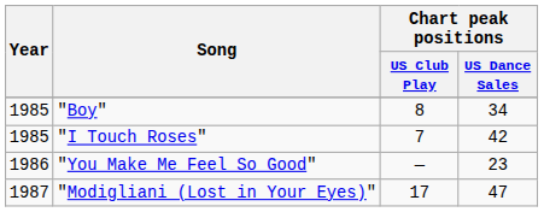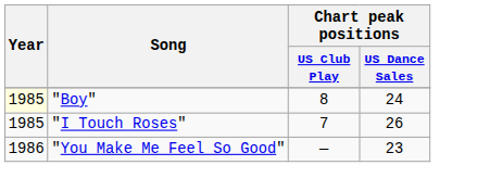"Boy" | Year: no background -> lightyellow background
"Boy" | Chart peak positions / US Dance Sales: 34 -> 24
"I Touch Roses" | Chart peak positions / US Dance Sales: 42 -> 26
- row: 1987 | "Modigliani (Lost in Your Eyes)" | 17 | 47
